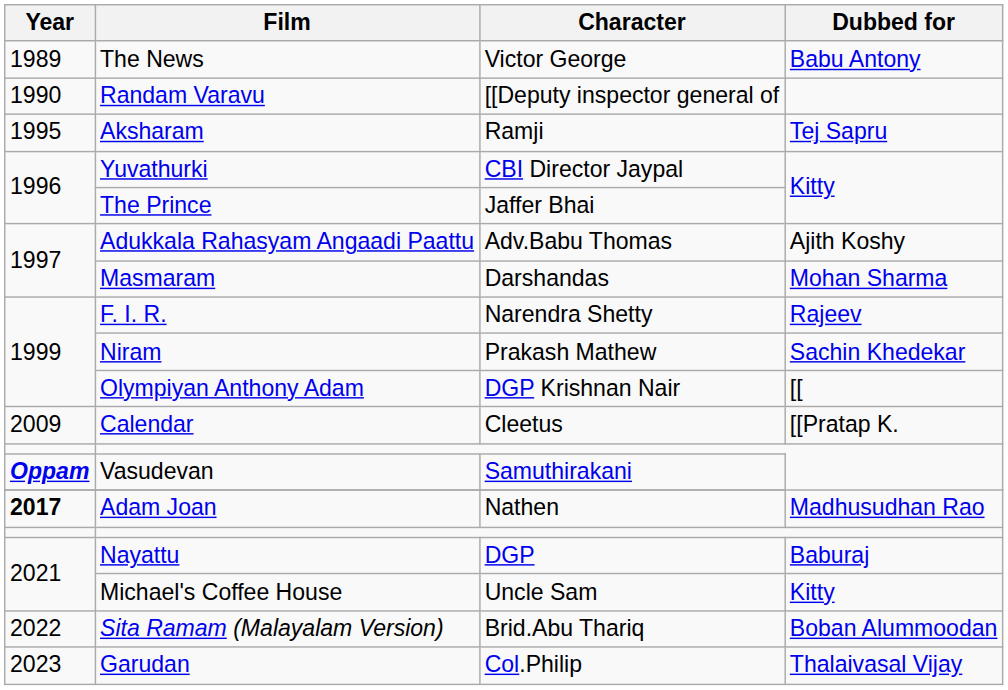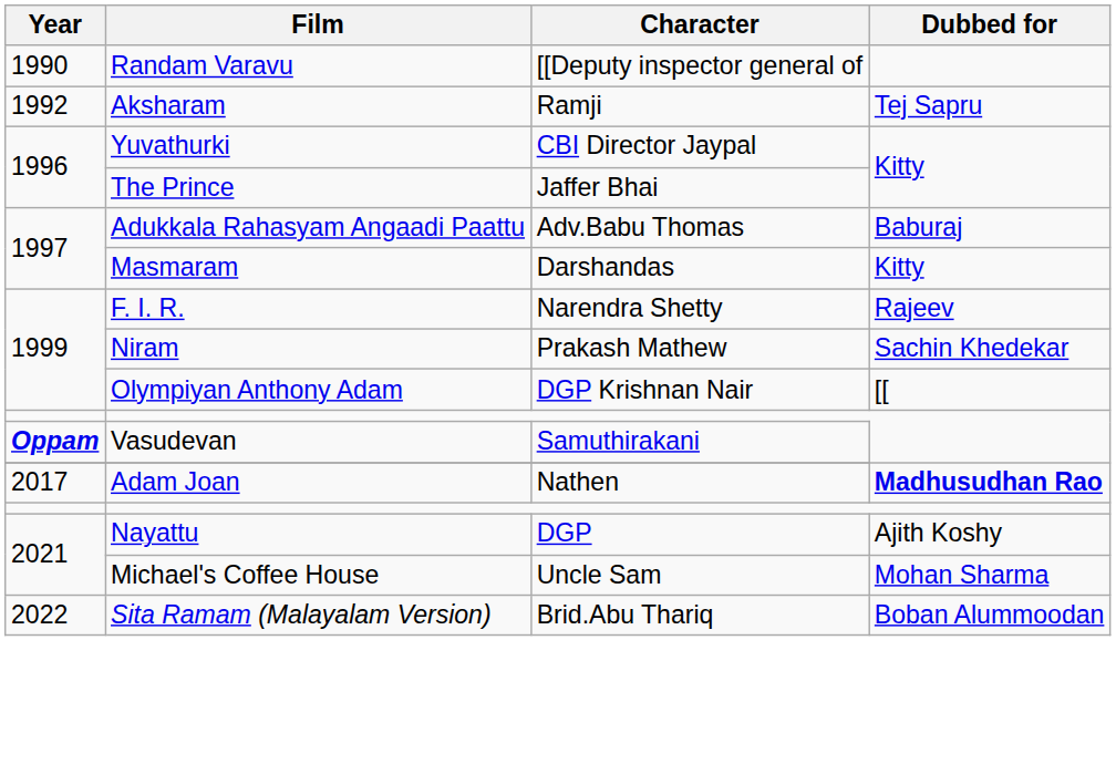- row: 1989 | The News | Victor George | Babu Antony
Aksharam | Year: 1995 -> 1992
Adukkala Rahasyam Angaadi Paattu | Dubbed for: Ajith Koshy -> Baburaj
Masmaram | Dubbed for: Mohan Sharma -> Kitty
- row: 2009 | Calendar | Cleetus | [[Pratap K.
Adam Joan | Year: bold -> normal
Adam Joan | Dubbed for: normal -> bold
Nayattu | Dubbed for: Baburaj -> Ajith Koshy
Michael's Coffee House | Dubbed for: Kitty -> Mohan Sharma
- row: 2023 | Garudan | Col.Philip | Thalaivasal Vijay
